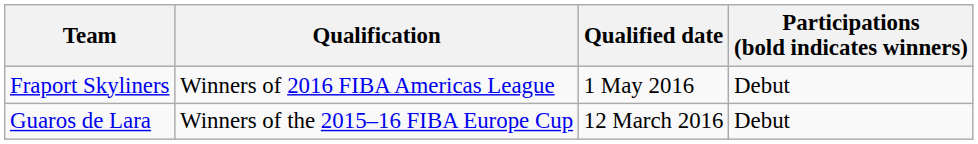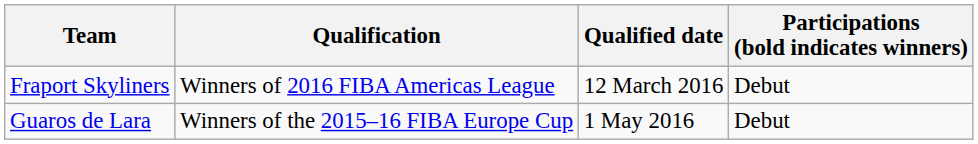Fraport Skyliners | Qualified date: 1 May 2016 -> 12 March 2016
Guaros de Lara | Qualified date: 12 March 2016 -> 1 May 2016
